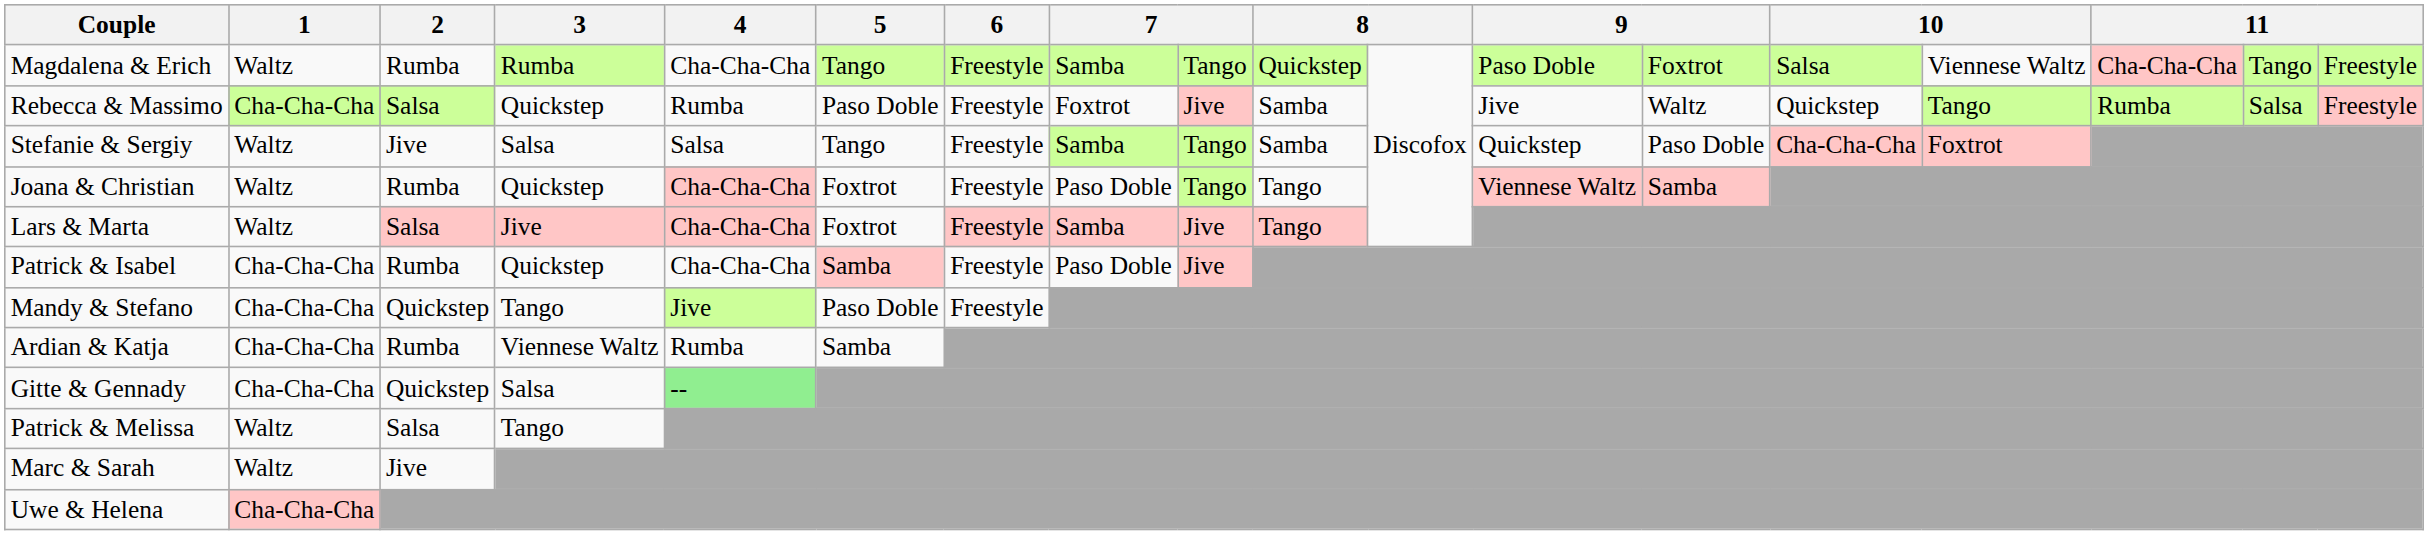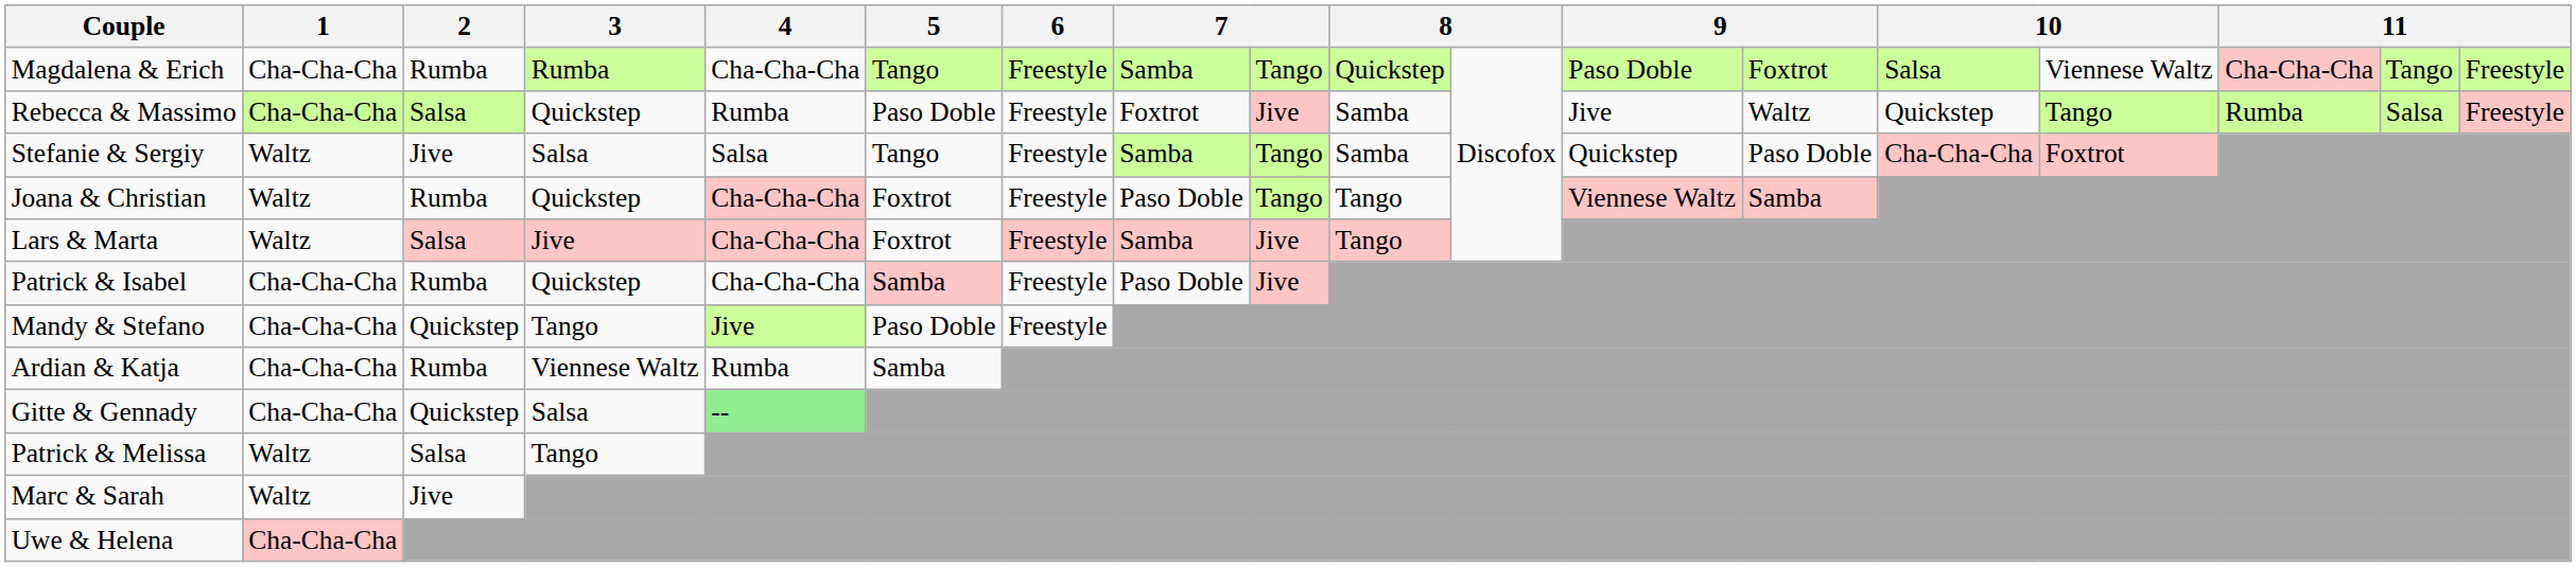Magdalena & Erich | 1: Waltz -> Cha-Cha-Cha
